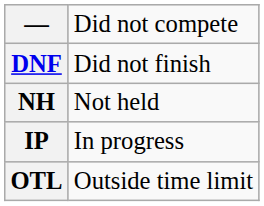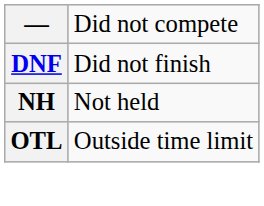- row: IP | In progress
